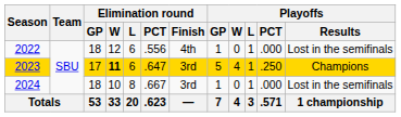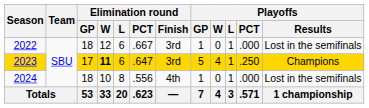2022 | Elimination round / PCT: .556 -> .667
2022 | Elimination round / Finish: 4th -> 3rd
2024 | Elimination round / PCT: .667 -> .556
2024 | Elimination round / Finish: 3rd -> 4th
